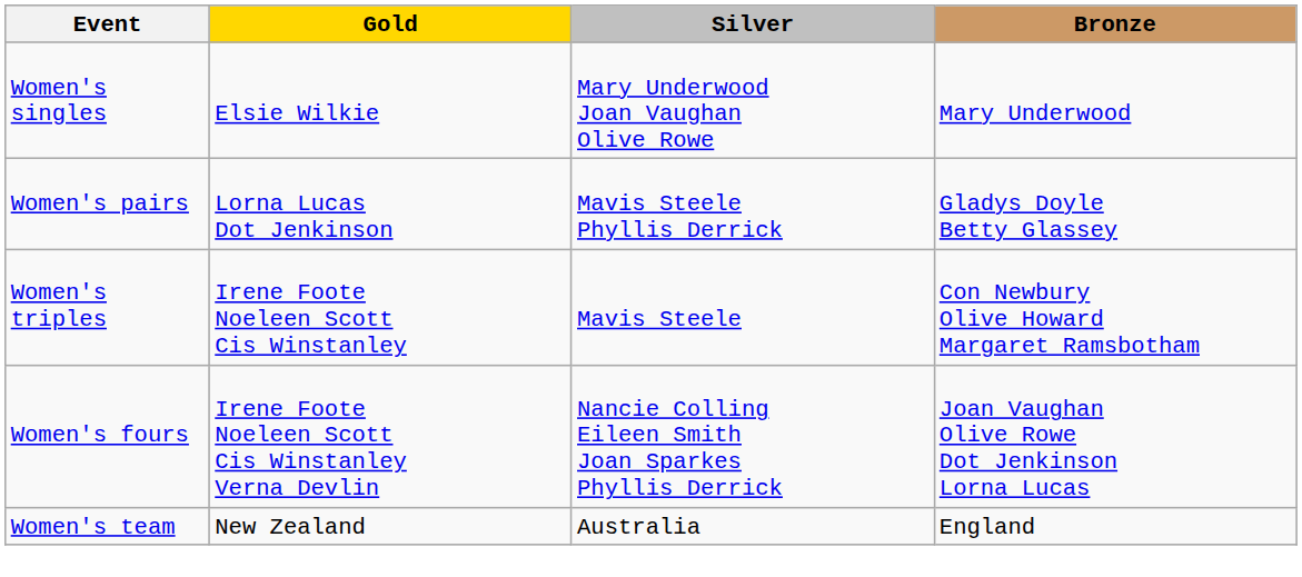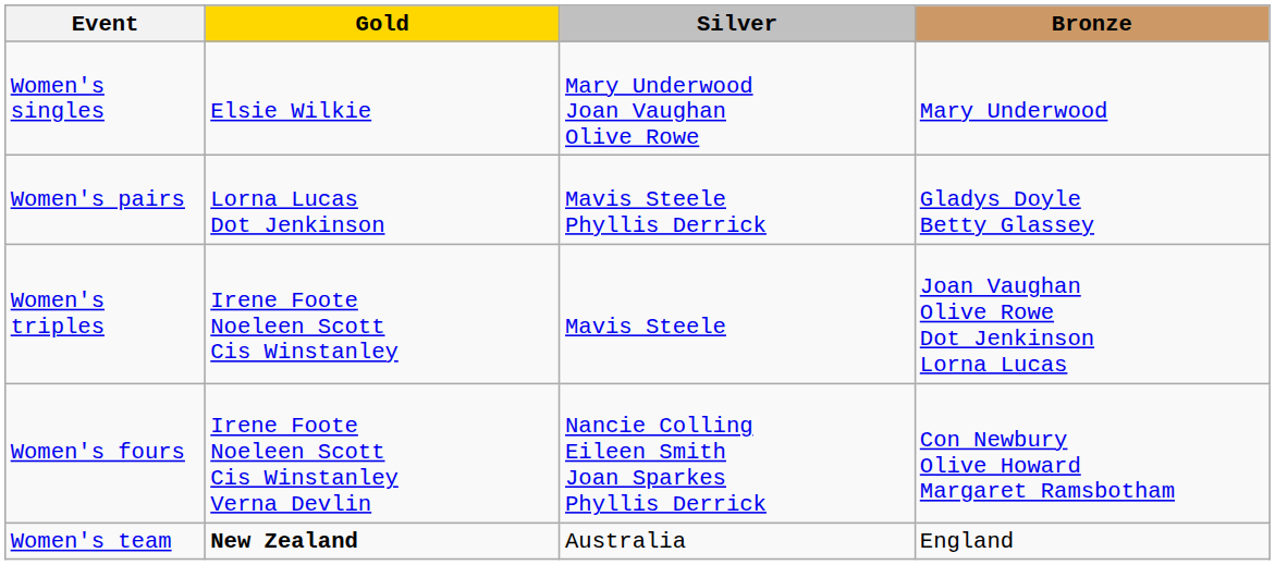Women's triples | Bronze: Con Newbury Olive Howard Margaret Ramsbotham -> Joan Vaughan Olive Rowe Dot Jenkinson Lorna Lucas
Women's fours | Bronze: Joan Vaughan Olive Rowe Dot Jenkinson Lorna Lucas -> Con Newbury Olive Howard Margaret Ramsbotham
Women's team | Gold: normal -> bold
